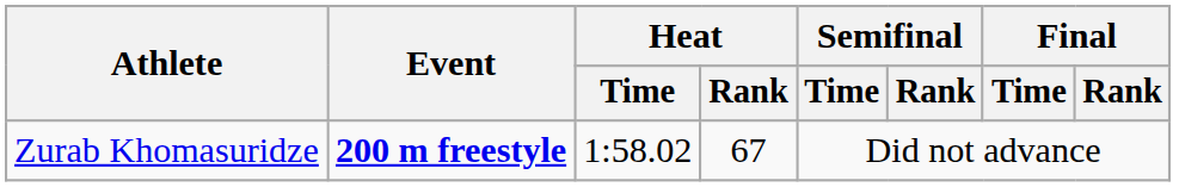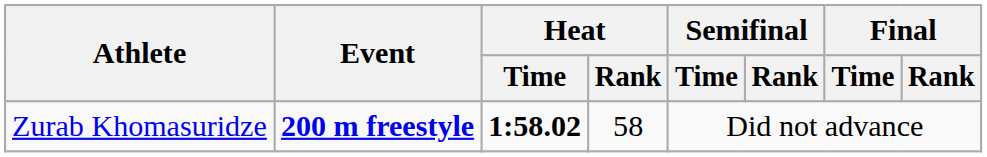Zurab Khomasuridze | Heat / Time: normal -> bold
Zurab Khomasuridze | Heat / Rank: 67 -> 58
